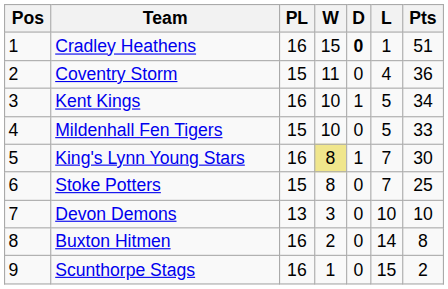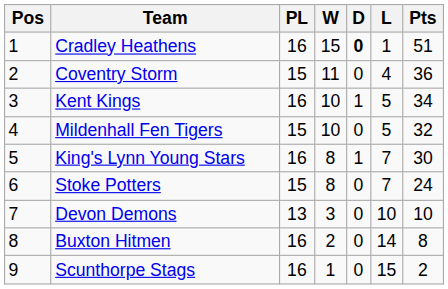Mildenhall Fen Tigers | Pts: 33 -> 32
King's Lynn Young Stars | W: khaki background -> no background
Stoke Potters | Pts: 25 -> 24
